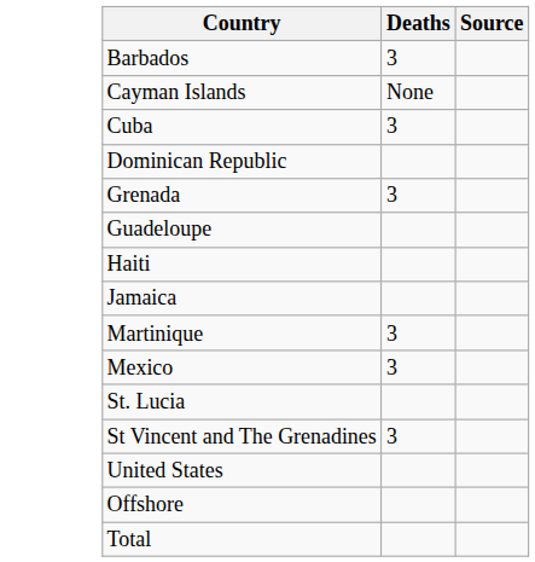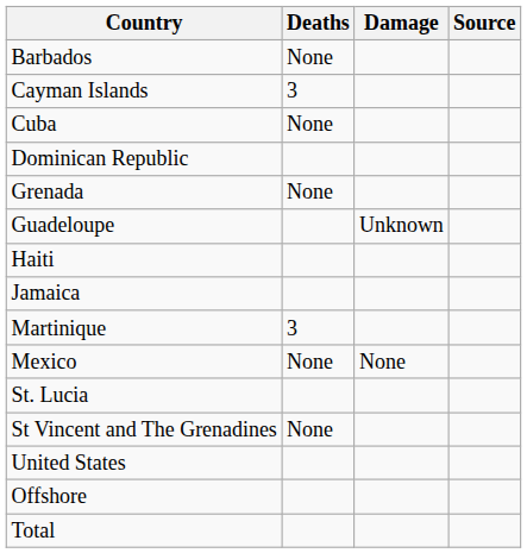+ column: Damage | Unknown | None
Barbados | Deaths: 3 -> None
Cayman Islands | Deaths: None -> 3
Cuba | Deaths: 3 -> None
Grenada | Deaths: 3 -> None
Mexico | Deaths: 3 -> None
St Vincent and The Grenadines | Deaths: 3 -> None
